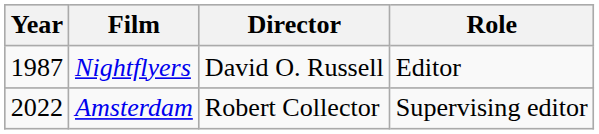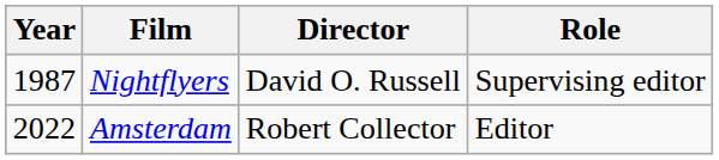Nightflyers | Role: Editor -> Supervising editor
Amsterdam | Role: Supervising editor -> Editor
